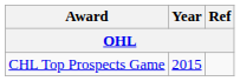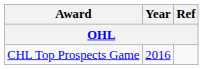CHL Top Prospects Game | Year: 2015 -> 2016
